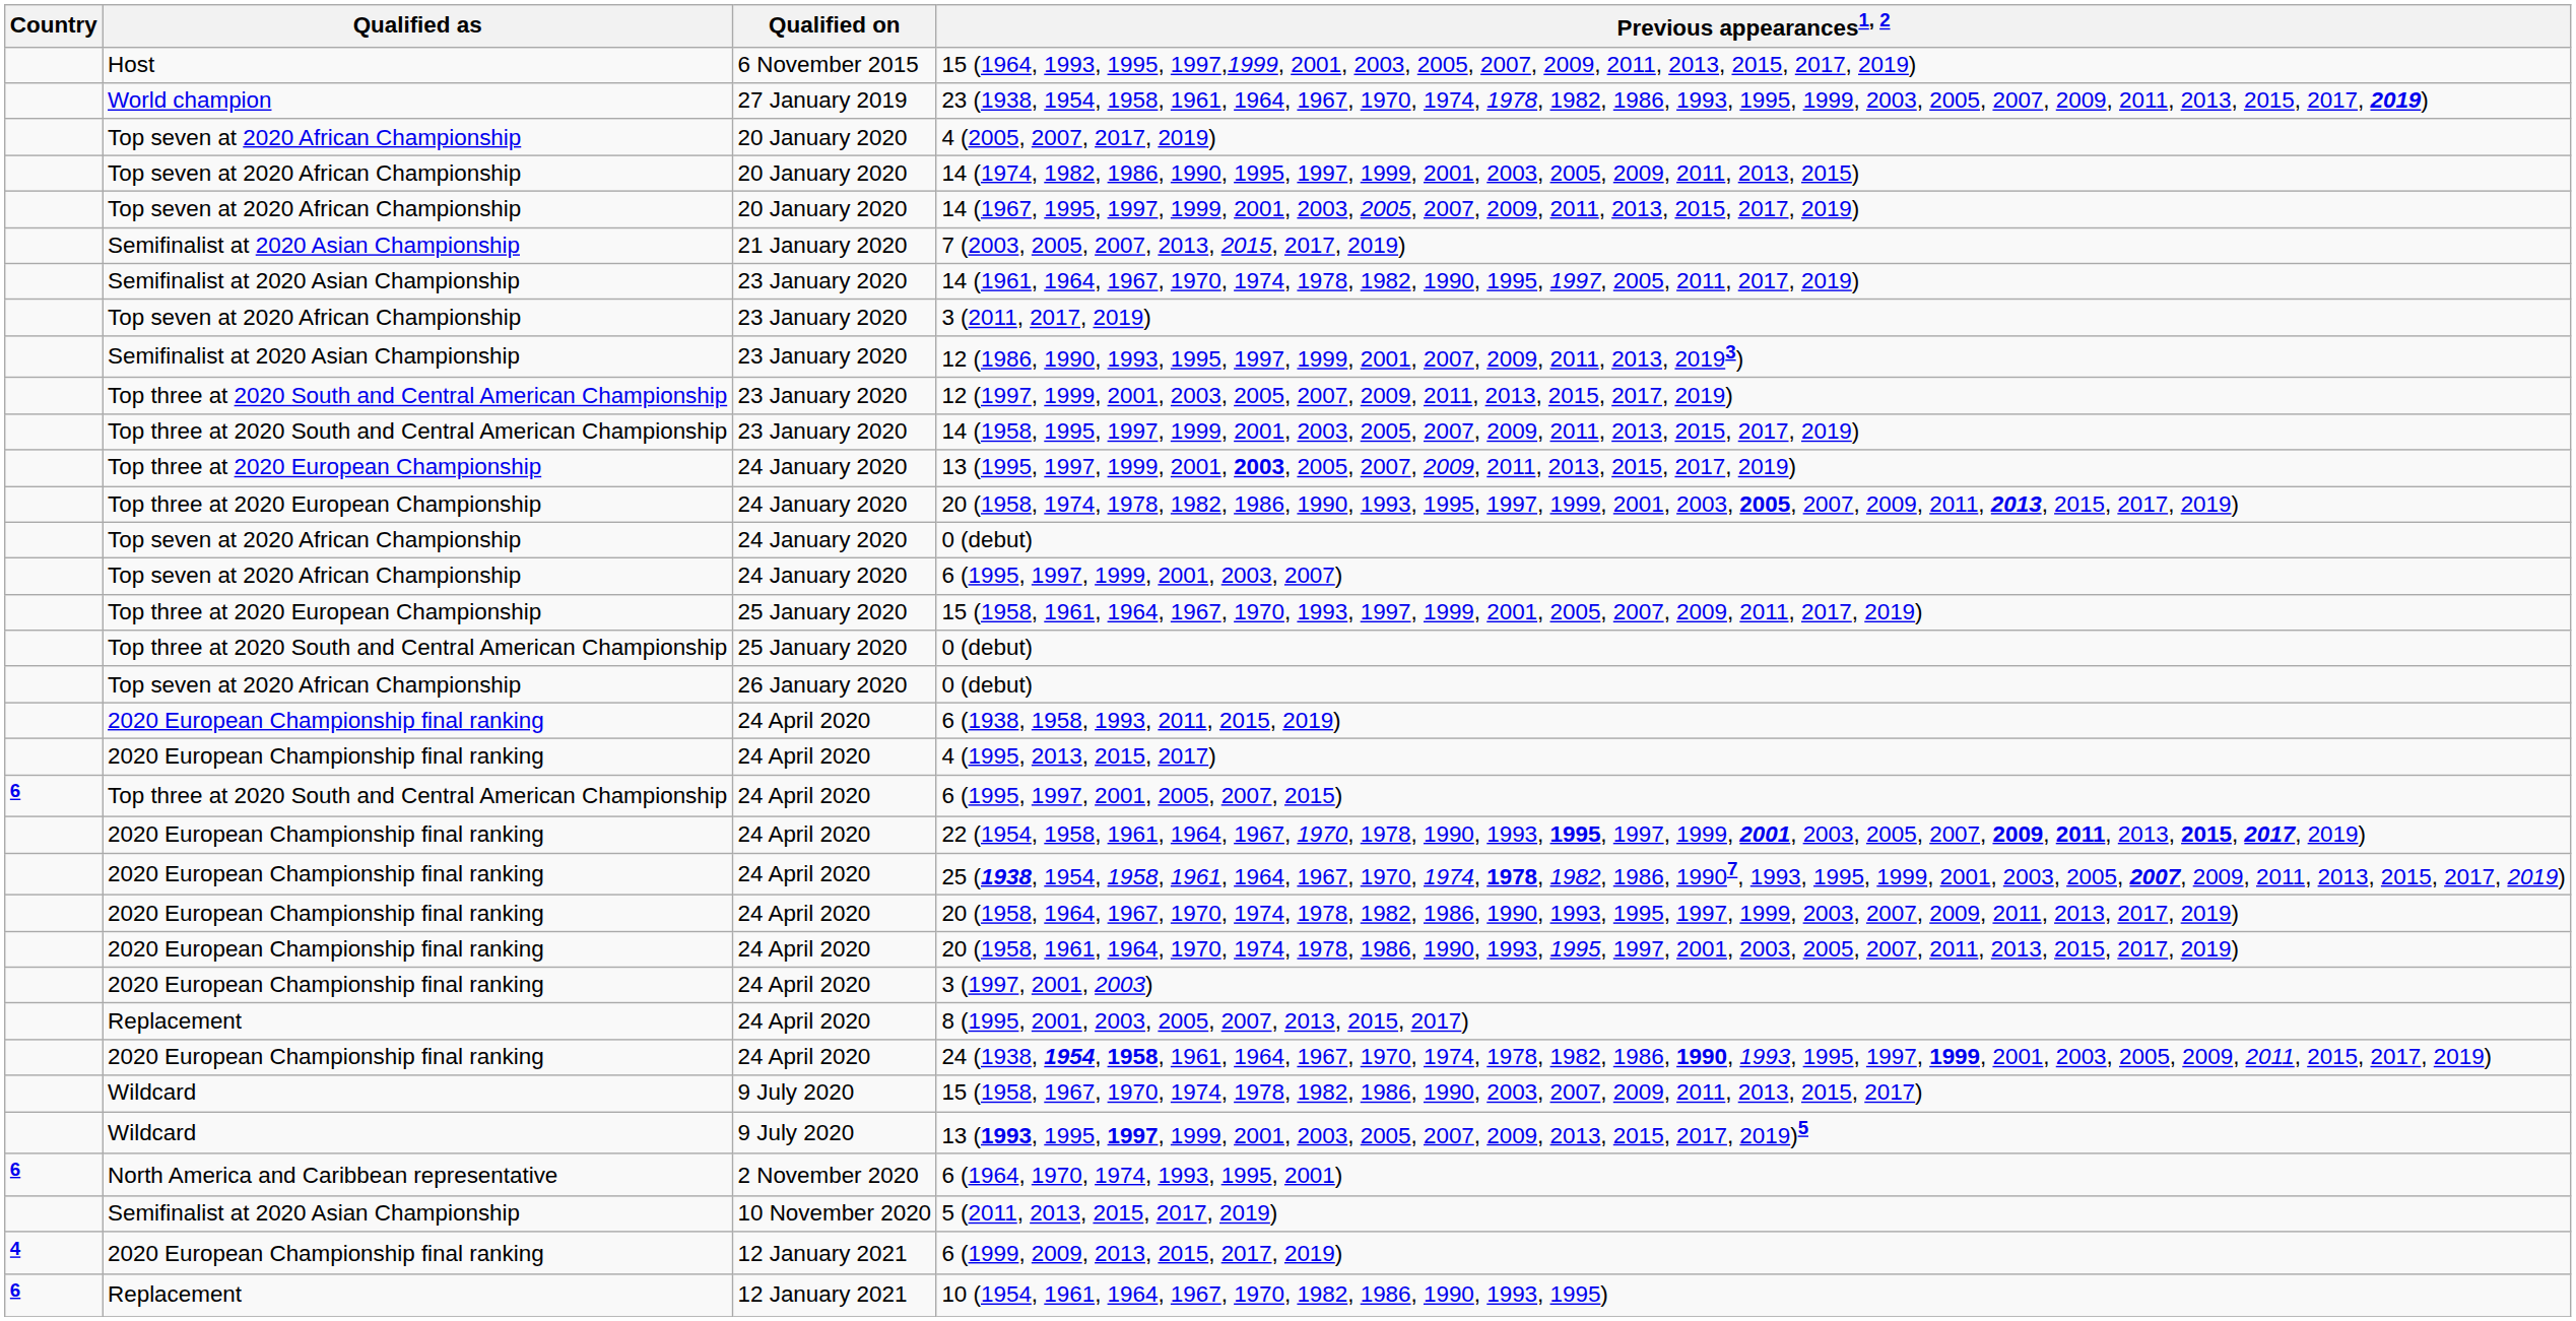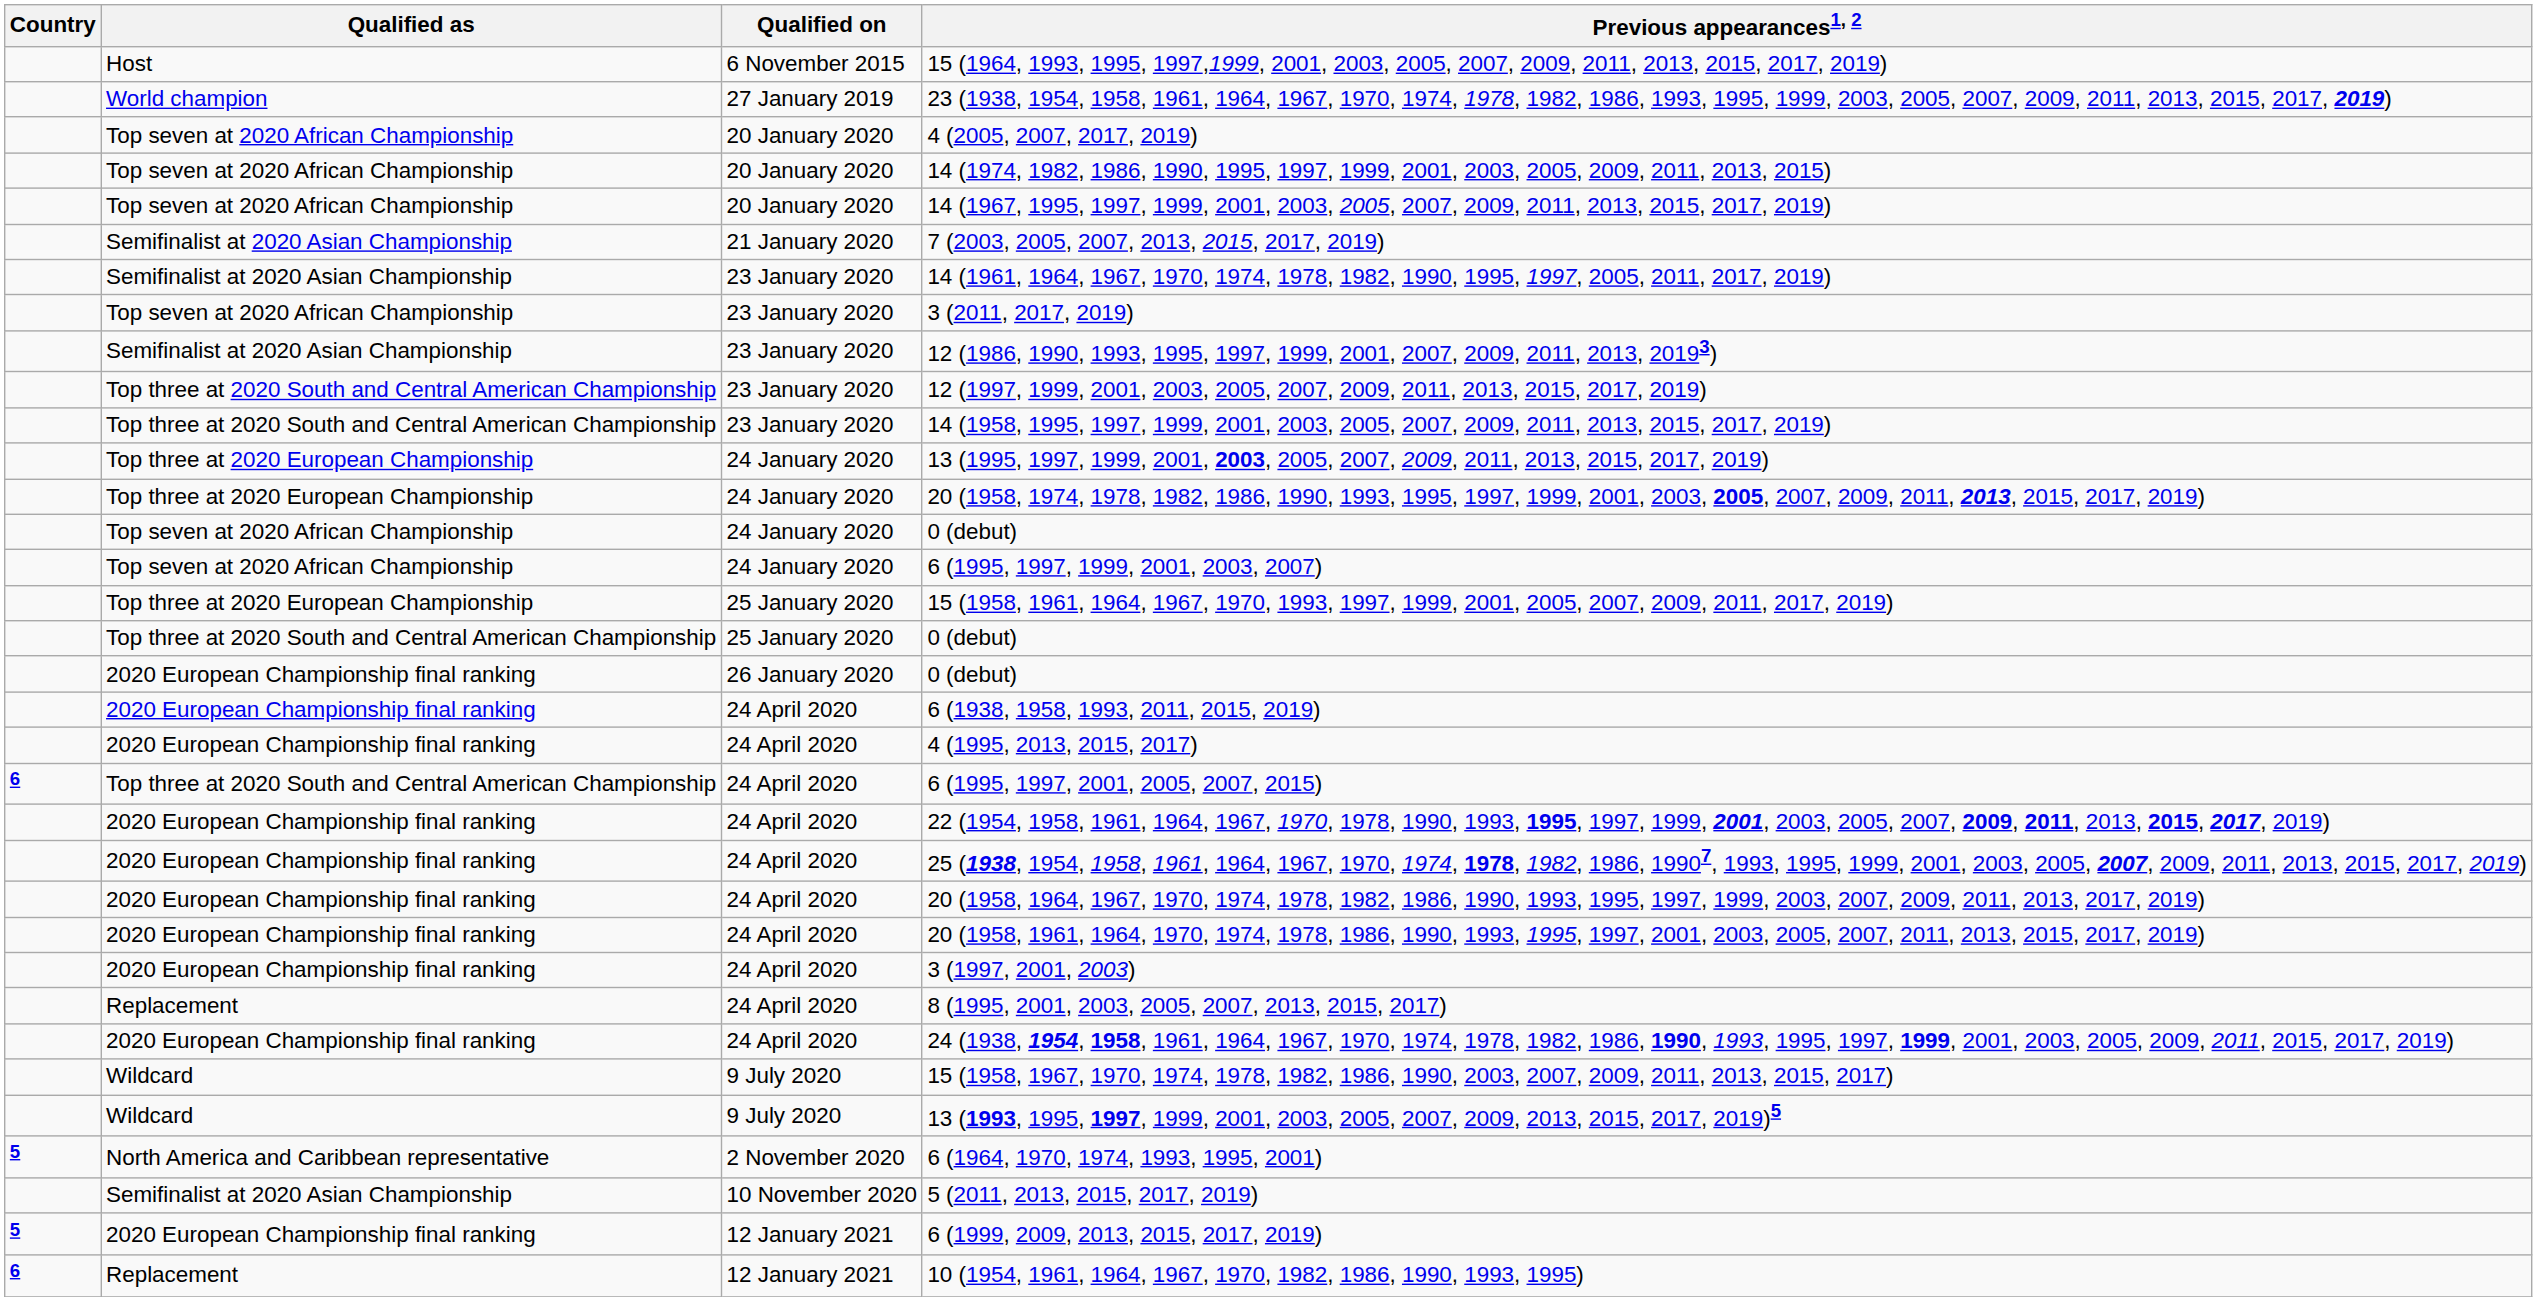26 January 2020 / 0 (debut) | Qualified as: Top seven at 2020 African Championship -> 2020 European Championship final ranking
6 (1964, 1970, 1974, 1993, 1995, 2001) | Country: 6 -> 5
6 (1999, 2009, 2013, 2015, 2017, 2019) | Country: 4 -> 5
